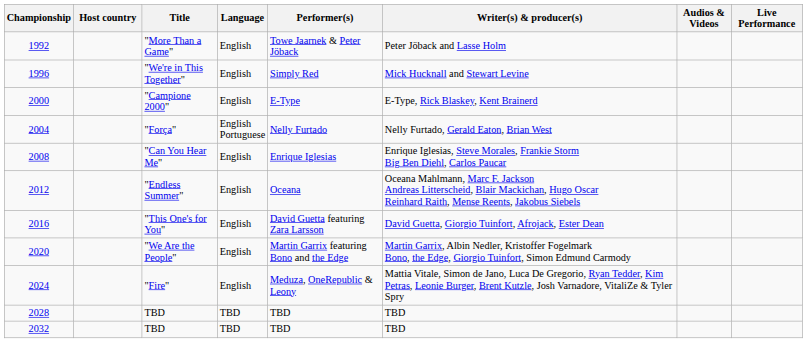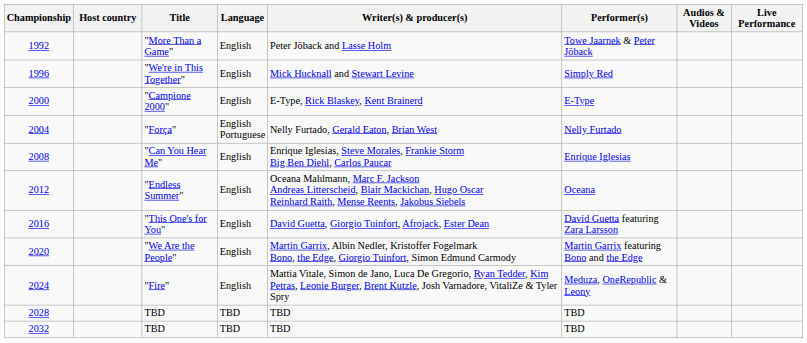columns swapped: Performer(s) <-> Writer(s) & producer(s)
